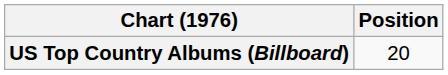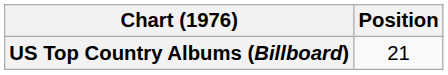US Top Country Albums (Billboard) | Position: 20 -> 21
